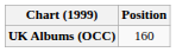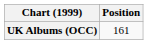UK Albums (OCC) | Position: 160 -> 161
